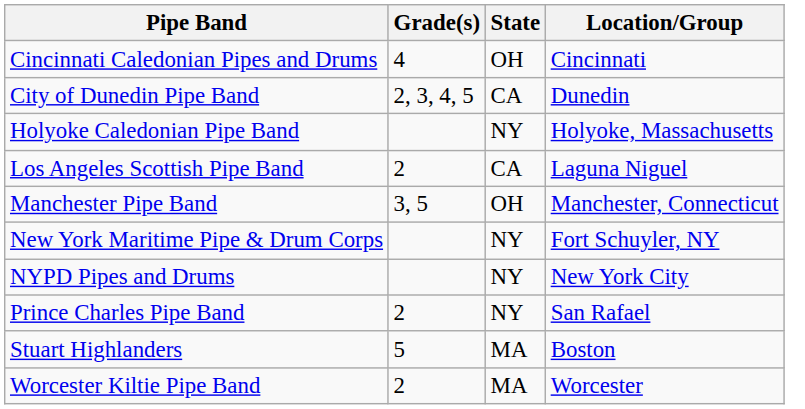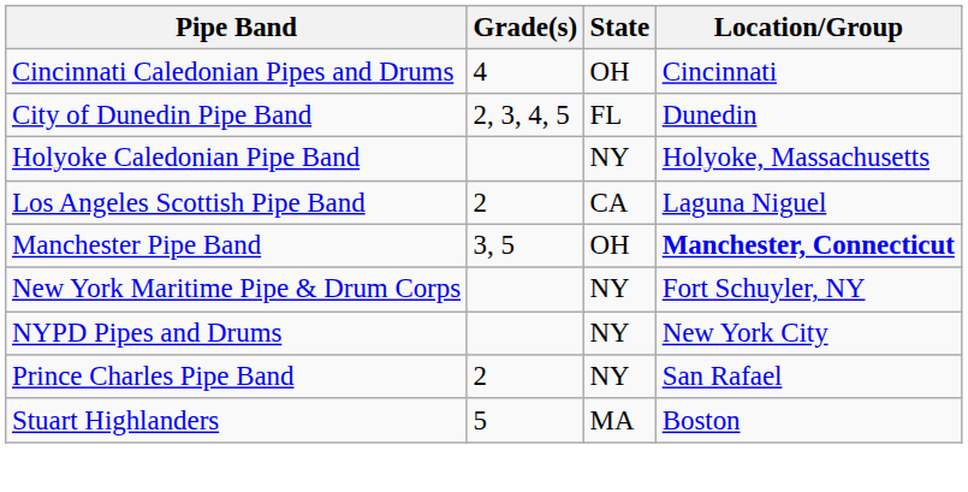City of Dunedin Pipe Band | State: CA -> FL
Manchester Pipe Band | Location/Group: normal -> bold
- row: Worcester Kiltie Pipe Band | 2 | MA | Worcester
